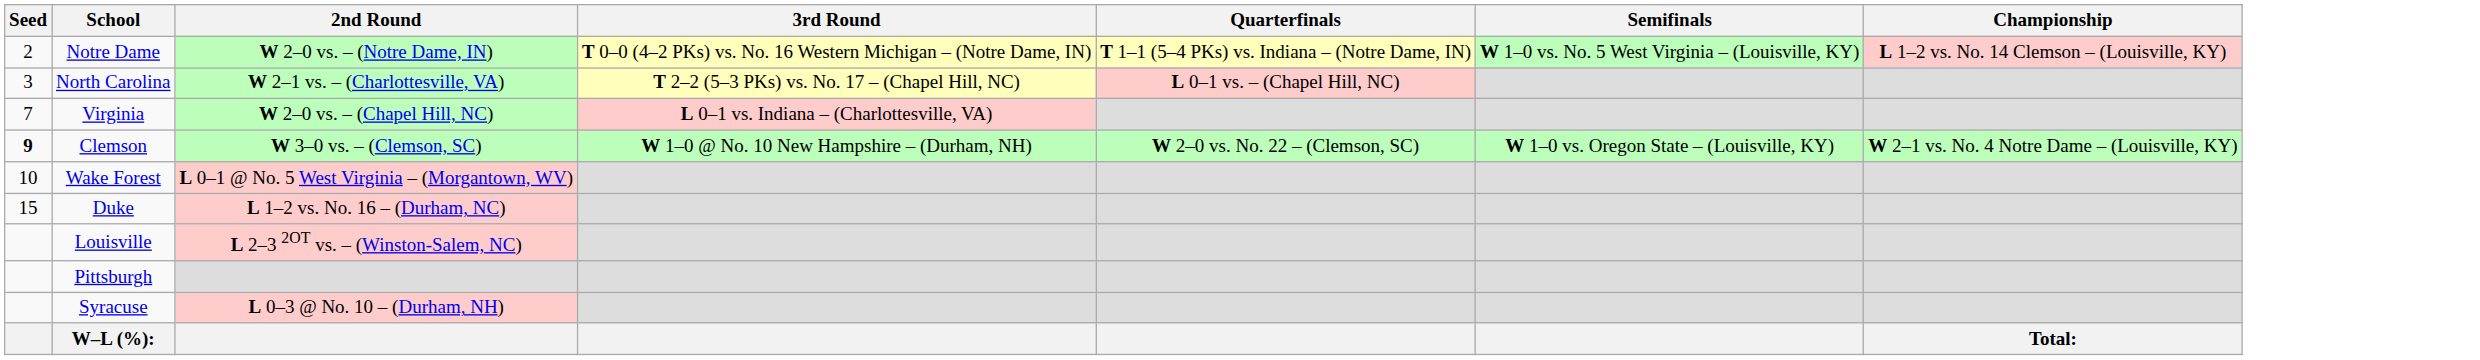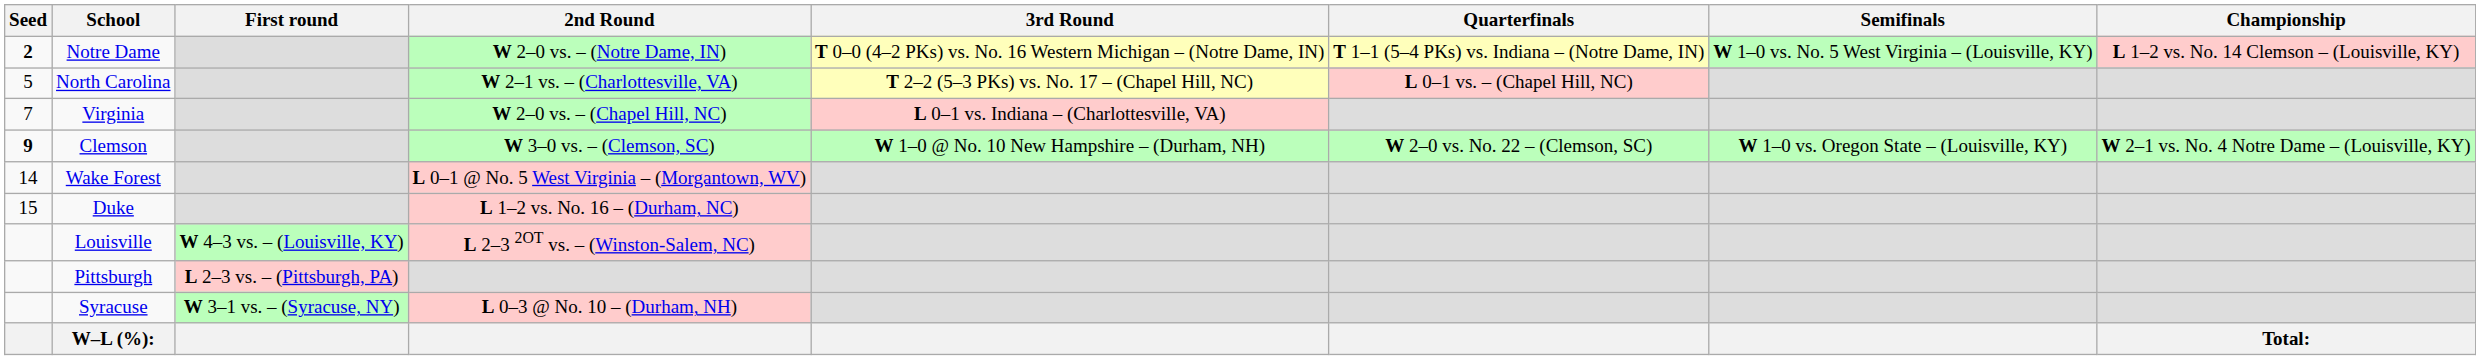+ column: First round | W 4–3 vs. – (Louisville, KY) | L 2–3 vs. – (Pittsburgh, PA) | W 3–1 vs. – (Syracuse, NY)
Notre Dame | Seed: normal -> bold
North Carolina | Seed: 3 -> 5
Wake Forest | Seed: 10 -> 14
